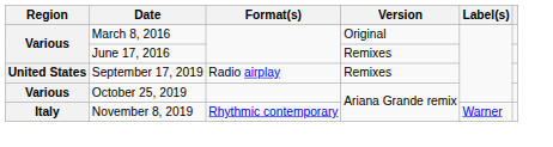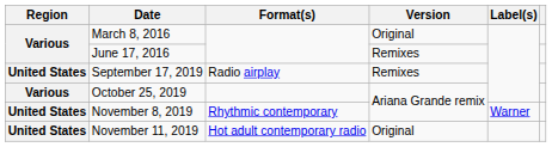November 8, 2019 | Region: Italy -> United States
+ row: United States | November 11, 2019 | Hot adult contemporary radio | Original
